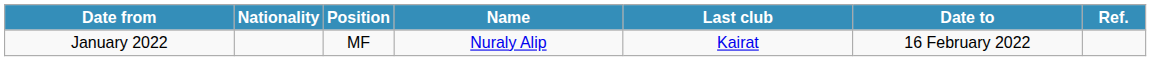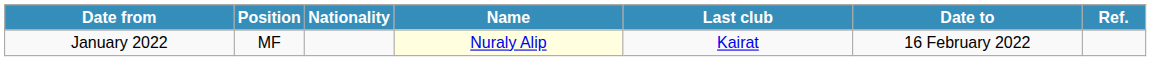columns swapped: Position <-> Nationality
January 2022 | Name: no background -> lightyellow background
